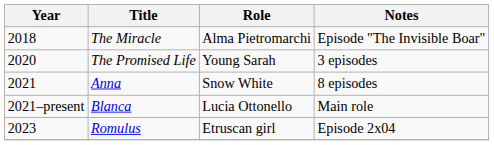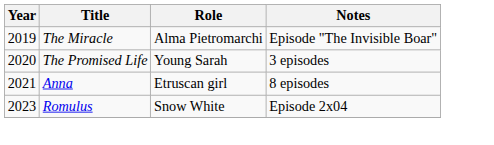The Miracle | Year: 2018 -> 2019
Anna | Role: Snow White -> Etruscan girl
- row: 2021–present | Blanca | Lucia Ottonello | Main role
Romulus | Role: Etruscan girl -> Snow White
